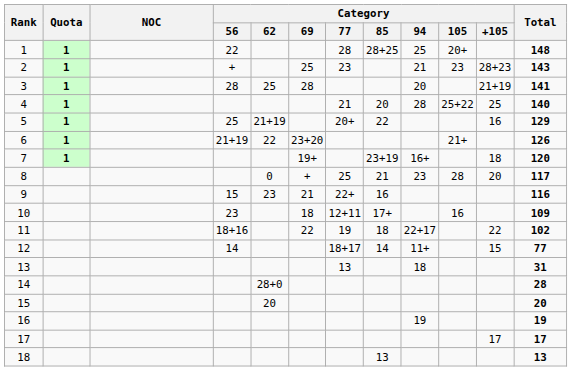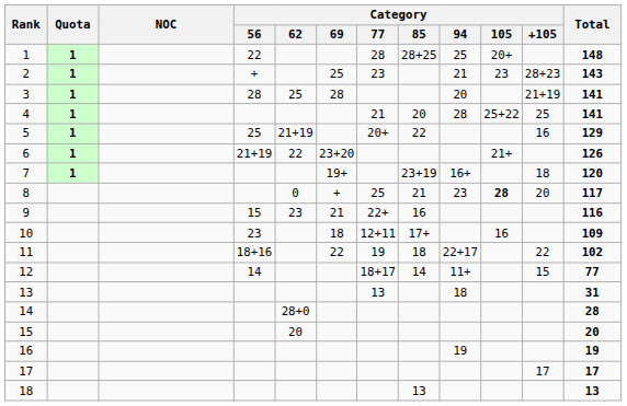4 | Total: 140 -> 141
8 | Category / 105: normal -> bold
